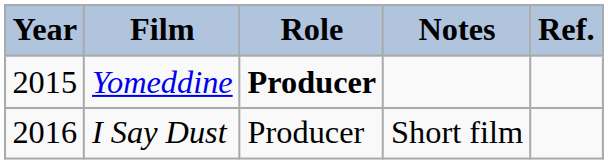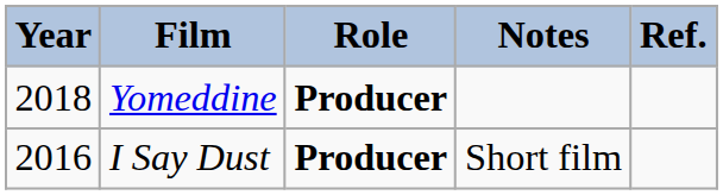Yomeddine | Year: 2015 -> 2018
I Say Dust | Role: normal -> bold
